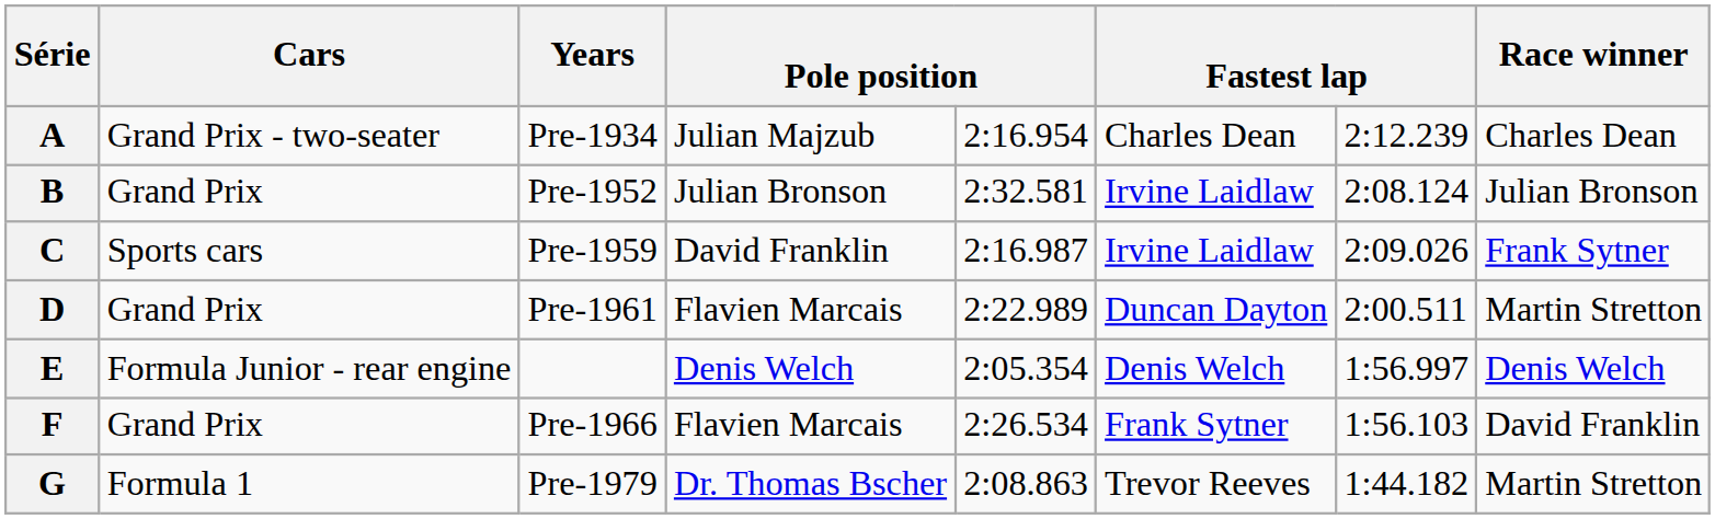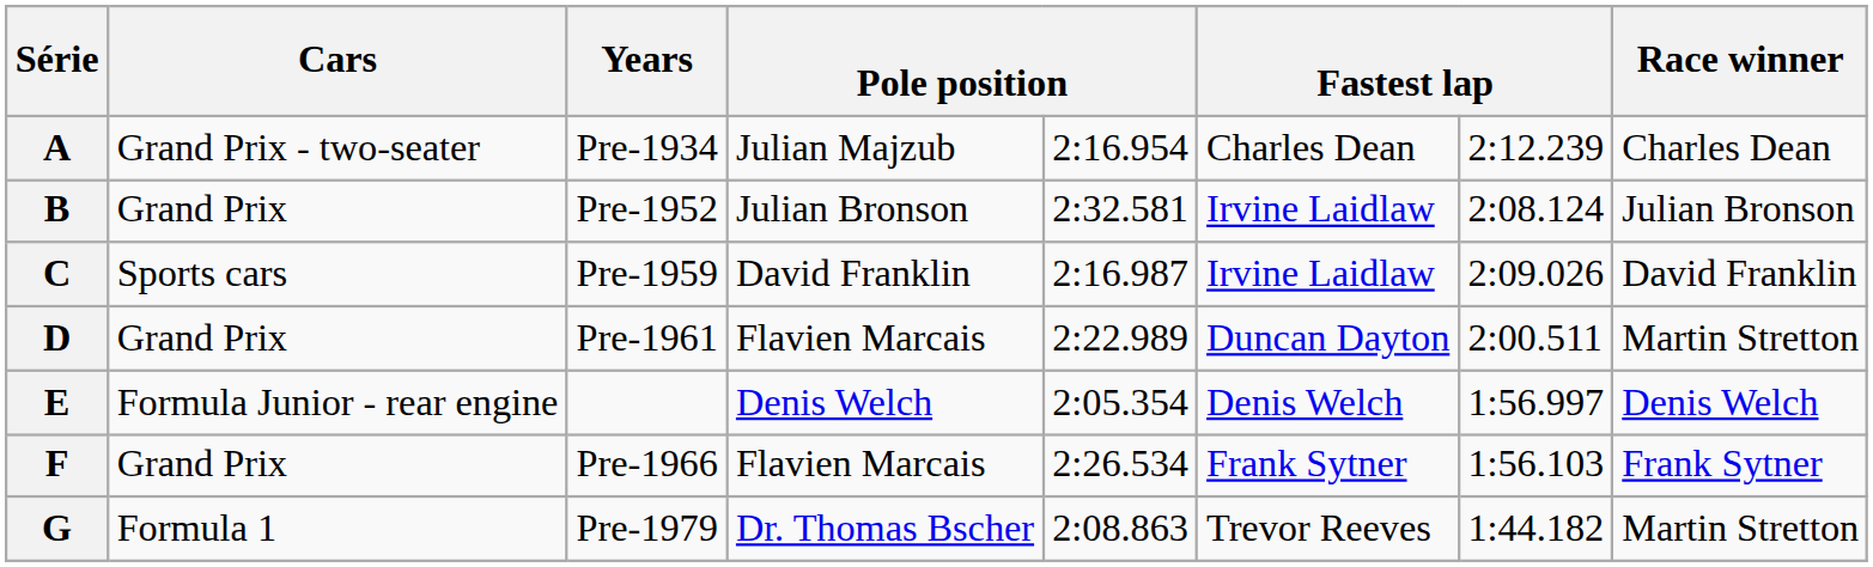C | Race winner: Frank Sytner -> David Franklin
F | Race winner: David Franklin -> Frank Sytner
